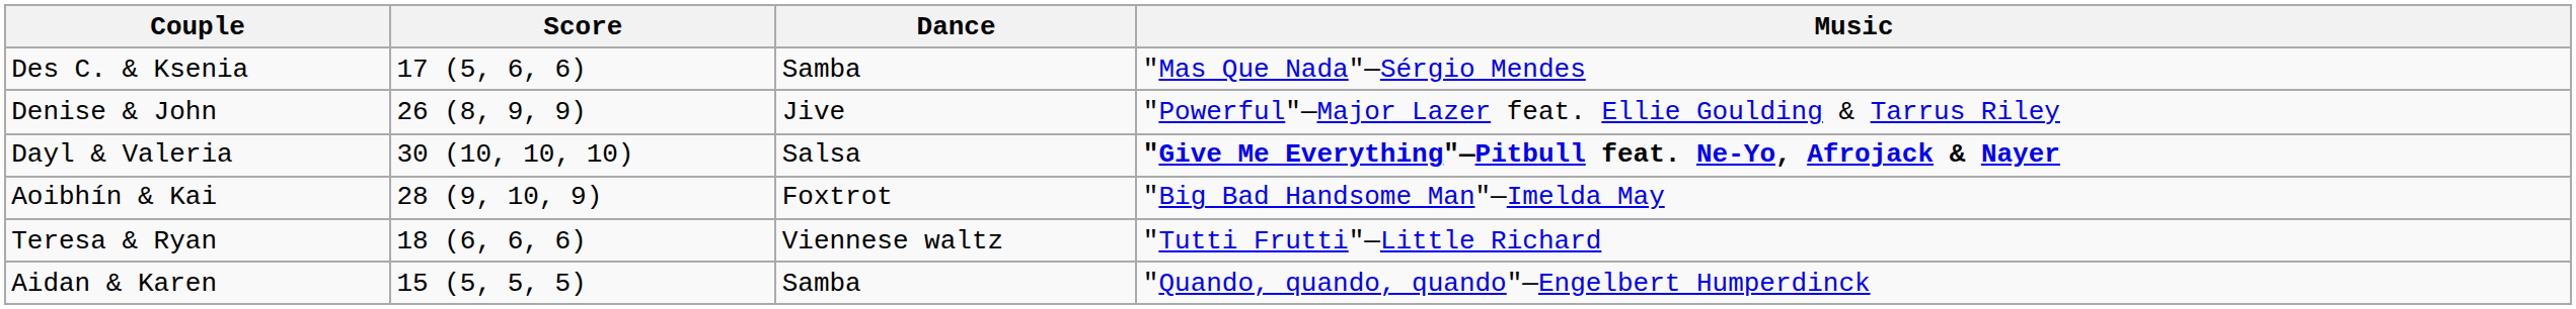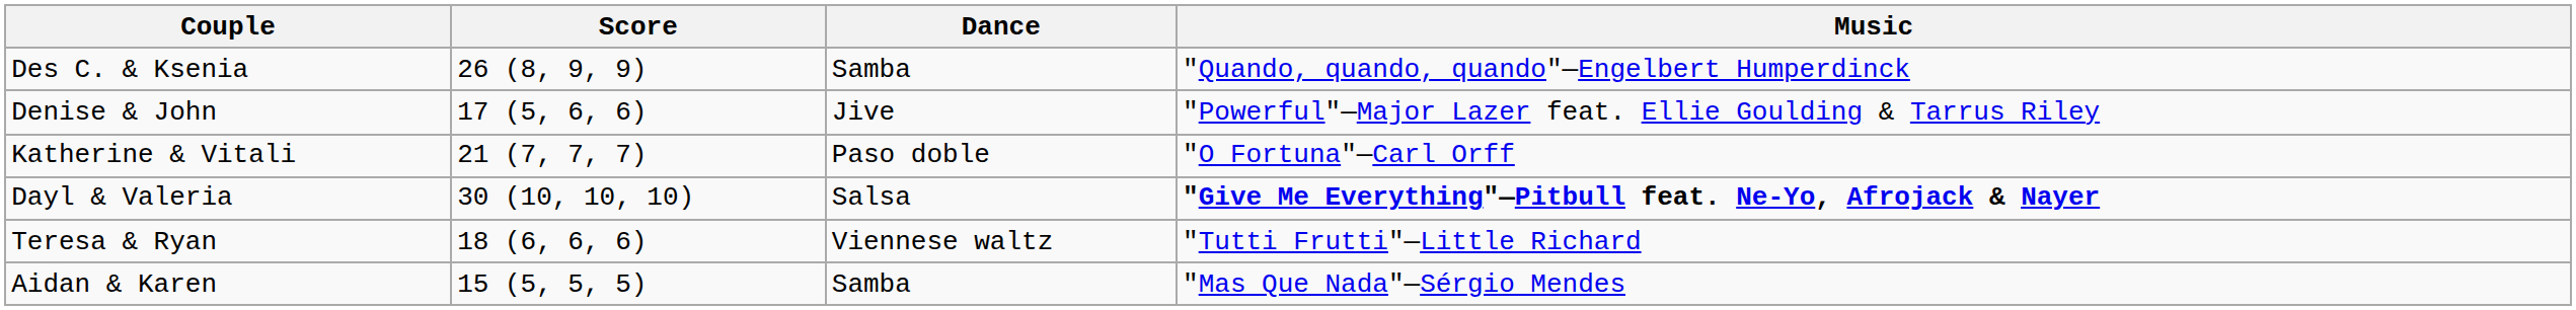Des C. & Ksenia | Score: 17 (5, 6, 6) -> 26 (8, 9, 9)
Des C. & Ksenia | Music: "Mas Que Nada"—Sérgio Mendes -> "Quando, quando, quando"—Engelbert Humperdinck
Denise & John | Score: 26 (8, 9, 9) -> 17 (5, 6, 6)
+ row: Katherine & Vitali | 21 (7, 7, 7) | Paso doble | "O Fortuna"—Carl Orff
- row: Aoibhín & Kai | 28 (9, 10, 9) | Foxtrot | "Big Bad Handsome Man"—Imelda May
Aidan & Karen | Music: "Quando, quando, quando"—Engelbert Humperdinck -> "Mas Que Nada"—Sérgio Mendes
